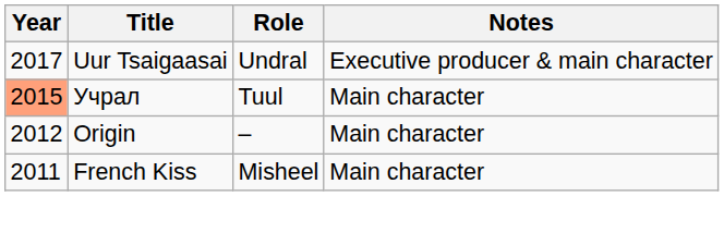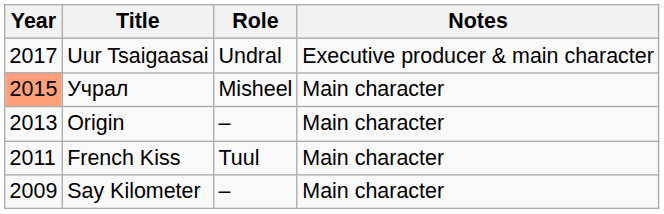Учрал | Role: Tuul -> Misheel
Origin | Year: 2012 -> 2013
French Kiss | Role: Misheel -> Tuul
+ row: 2009 | Say Kilometer | – | Main character
